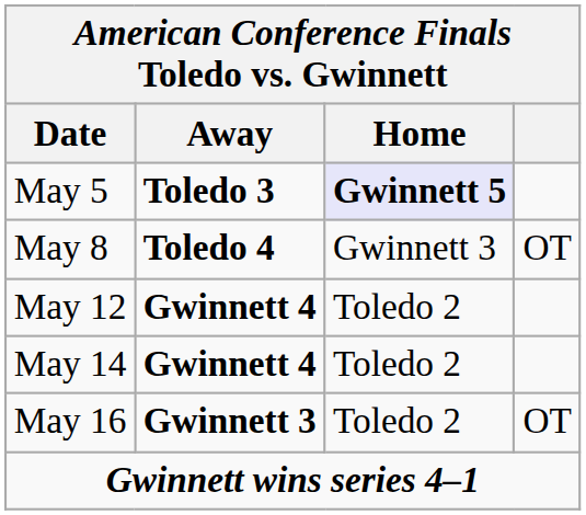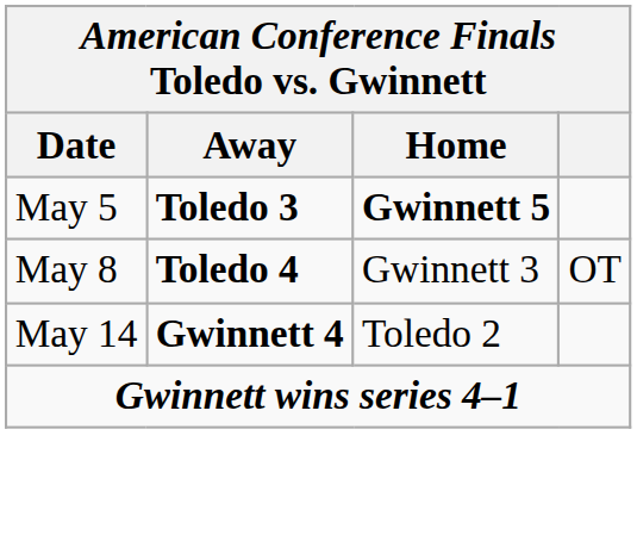May 5 | Home: lavender background -> no background
- row: May 12 | Gwinnett 4 | Toledo 2
- row: May 16 | Gwinnett 3 | Toledo 2 | OT
